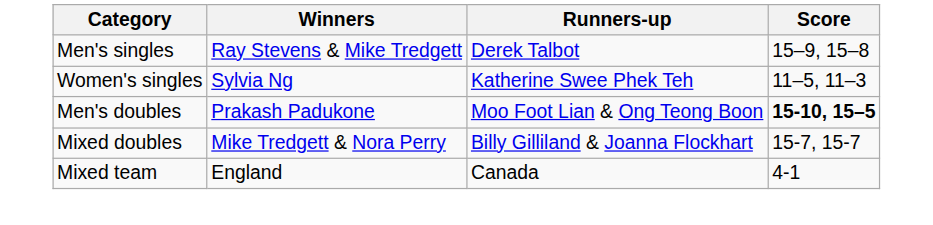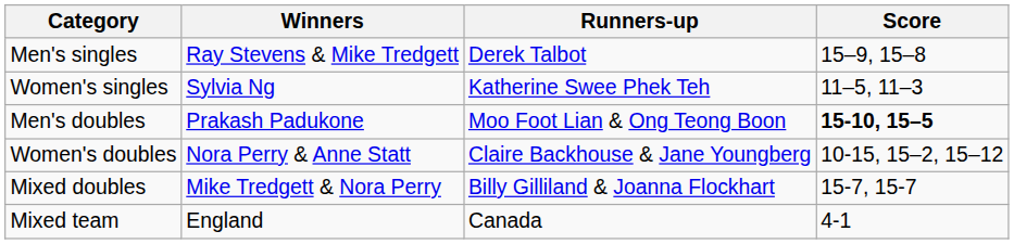+ row: Women's doubles | Nora Perry & Anne Statt | Claire Backhouse & Jane Youngberg | 10-15, 15–2, 15–12
